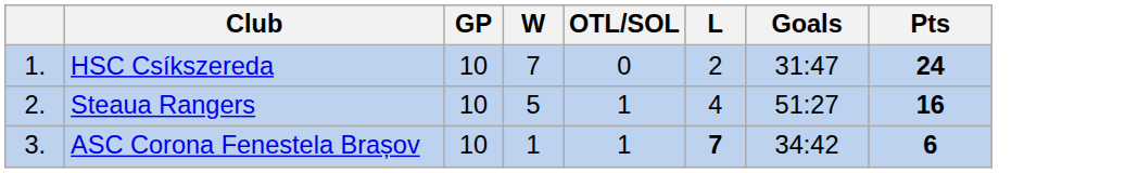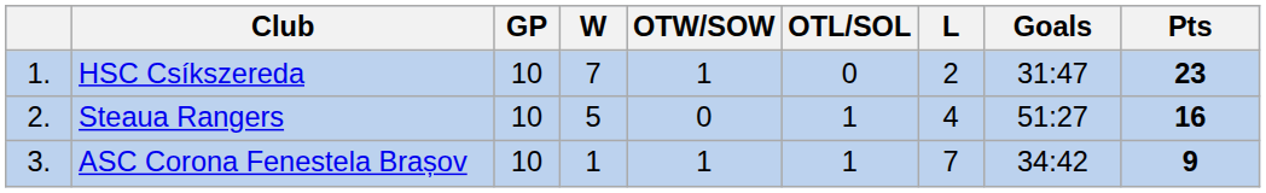+ column: OTW/SOW | 1 | 0 | 1
HSC Csíkszereda | Pts: 24 -> 23
ASC Corona Fenestela Brașov | L: bold -> normal
ASC Corona Fenestela Brașov | Pts: 6 -> 9
